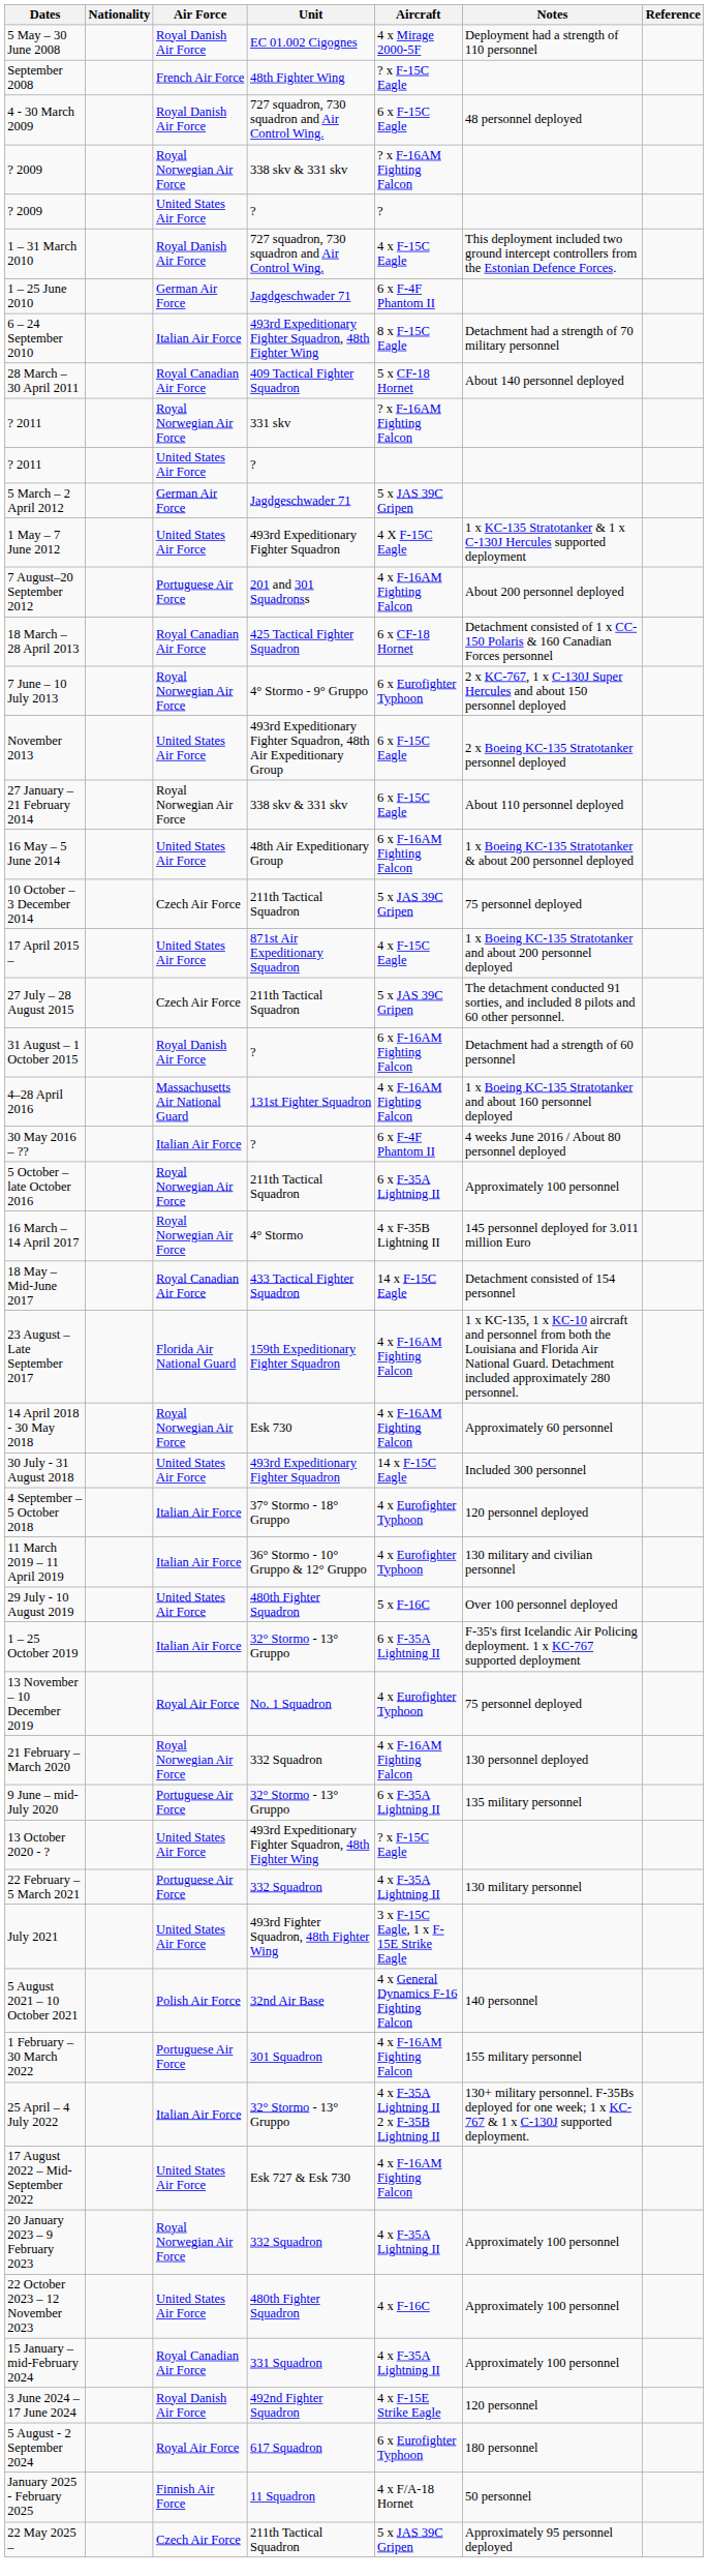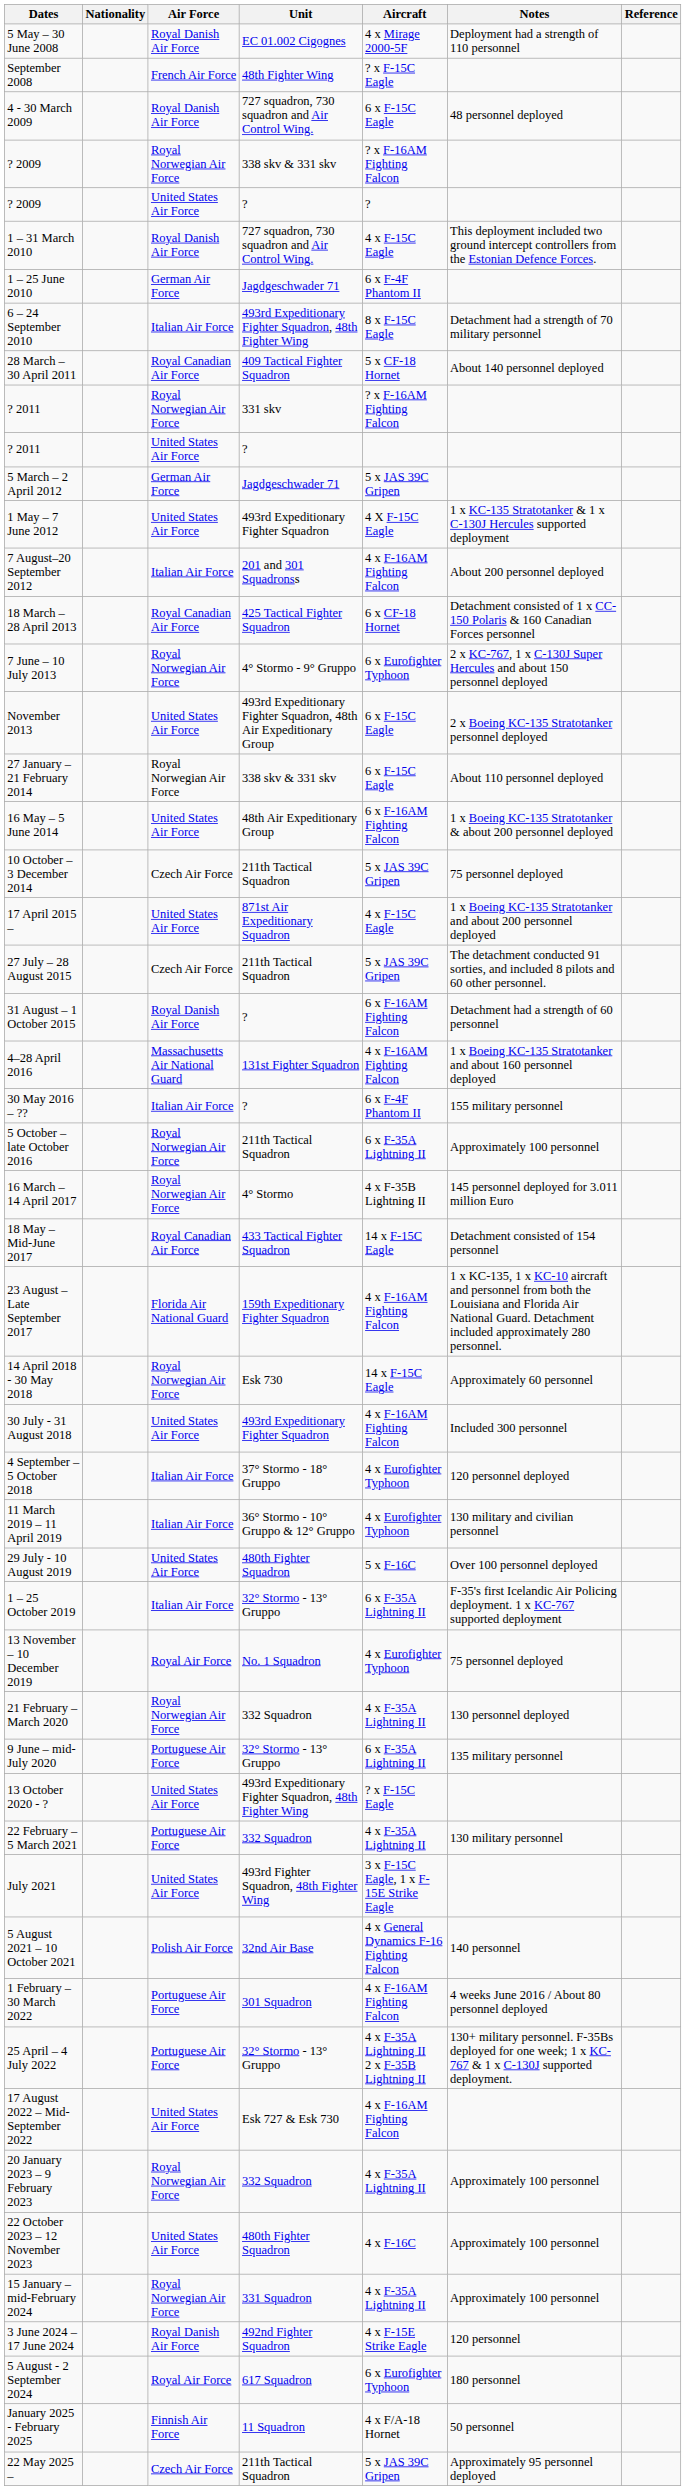7 August–20 September 2012 | Air Force: Portuguese Air Force -> Italian Air Force
30 May 2016 – ?? | Notes: 4 weeks June 2016 / About 80 personnel deployed -> 155 military personnel
14 April 2018 - 30 May 2018 | Aircraft: 4 x F-16AM Fighting Falcon -> 14 x F-15C Eagle
30 July - 31 August 2018 | Aircraft: 14 x F-15C Eagle -> 4 x F-16AM Fighting Falcon
21 February – March 2020 | Aircraft: 4 x F-16AM Fighting Falcon -> 4 x F-35A Lightning II
1 February – 30 March 2022 | Notes: 155 military personnel -> 4 weeks June 2016 / About 80 personnel deployed
25 April – 4 July 2022 | Air Force: Italian Air Force -> Portuguese Air Force
15 January – mid-February 2024 | Air Force: Royal Canadian Air Force -> Royal Norwegian Air Force
